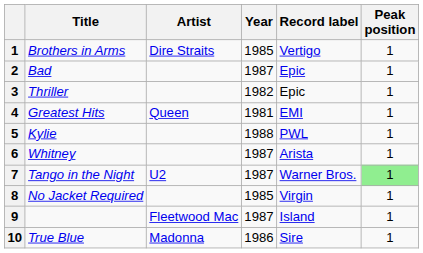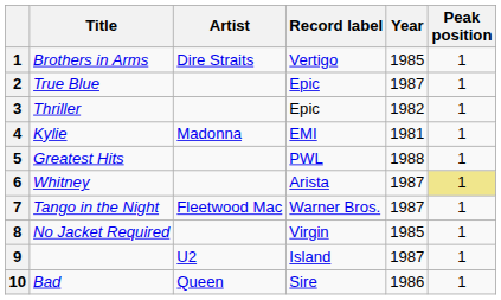columns swapped: Record label <-> Year
2 | Title: Bad -> True Blue
4 | Title: Greatest Hits -> Kylie
4 | Artist: Queen -> Madonna
5 | Title: Kylie -> Greatest Hits
6 | Peak position: no background -> khaki background
7 | Artist: U2 -> Fleetwood Mac
7 | Peak position: lightgreen background -> no background
9 | Artist: Fleetwood Mac -> U2
10 | Title: True Blue -> Bad
10 | Artist: Madonna -> Queen
